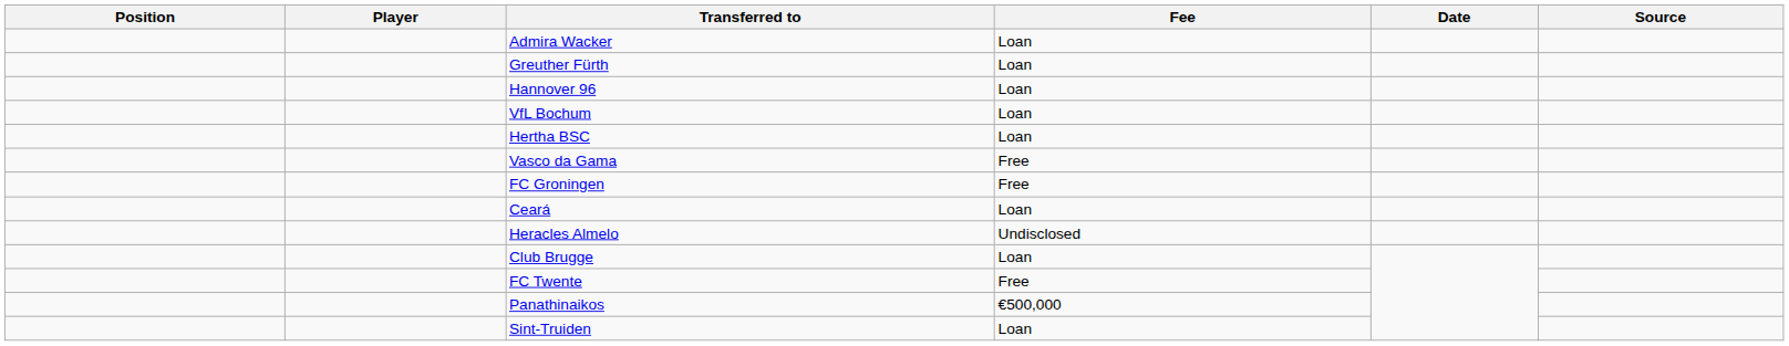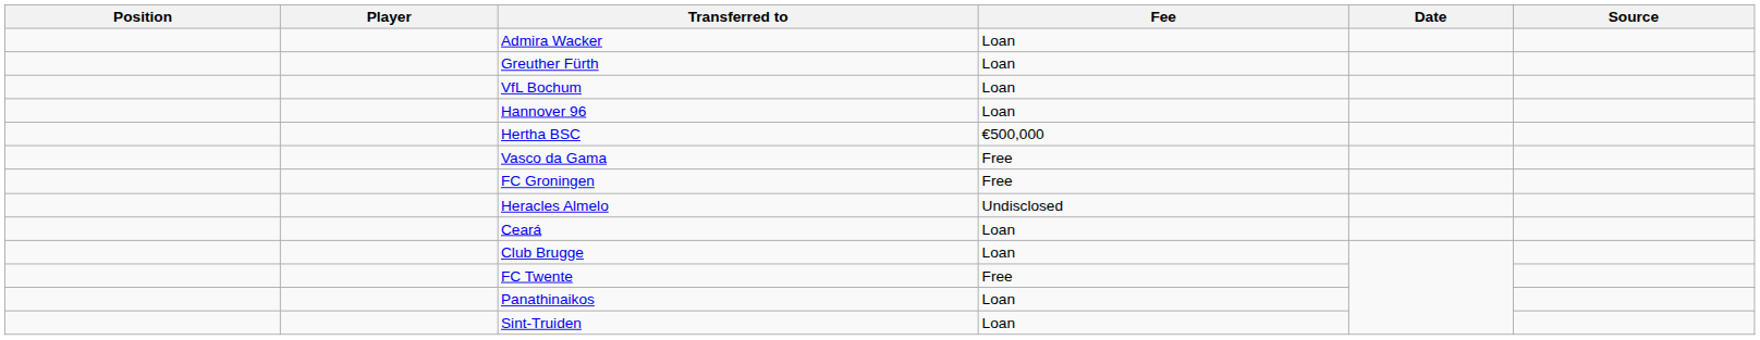rows swapped: VfL Bochum <-> Hannover 96
Hertha BSC | Fee: Loan -> €500,000
rows swapped: Ceará <-> Heracles Almelo
Panathinaikos | Fee: €500,000 -> Loan
